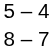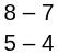rows swapped: 8 – 7 <-> 5 – 4
